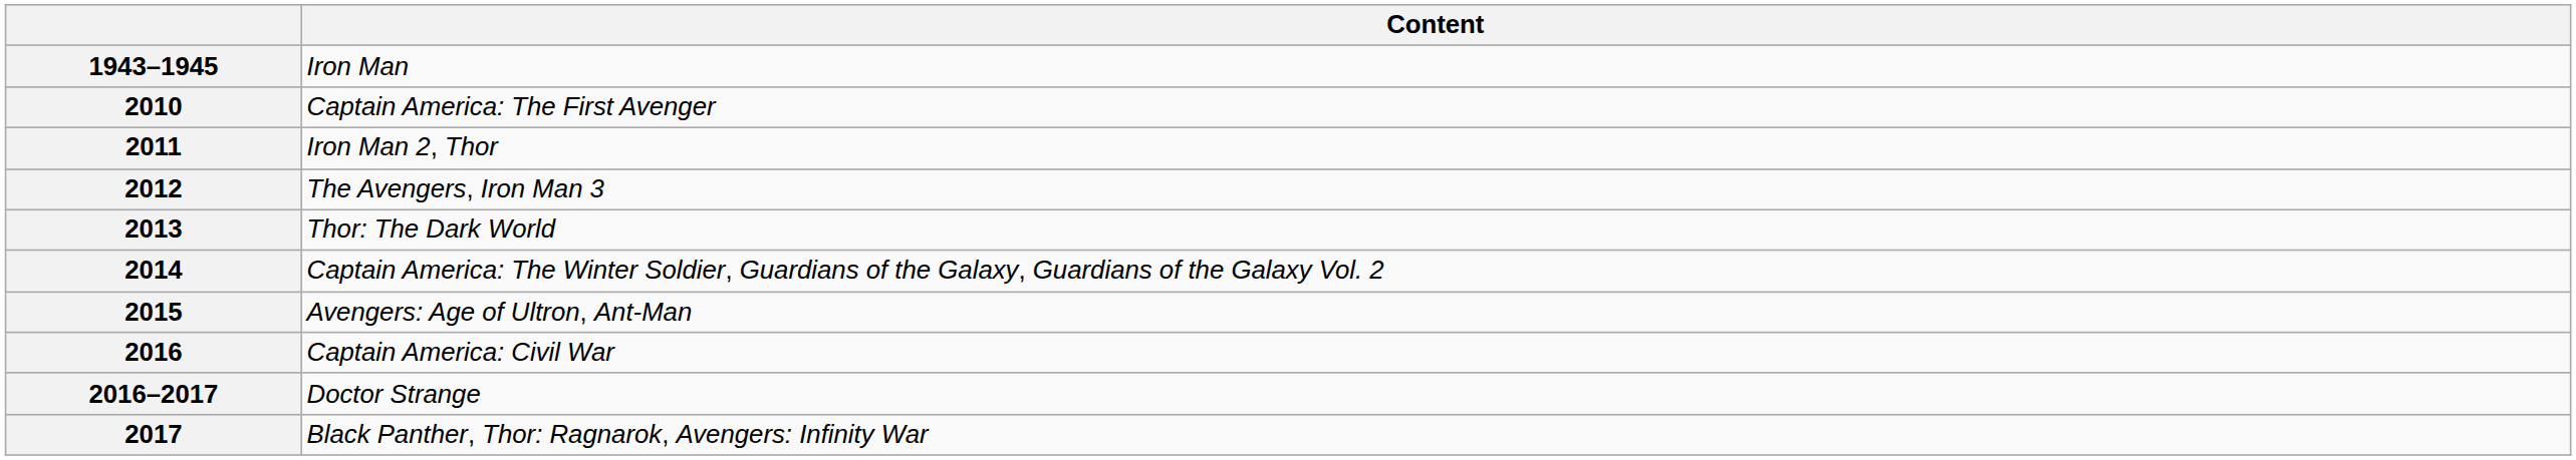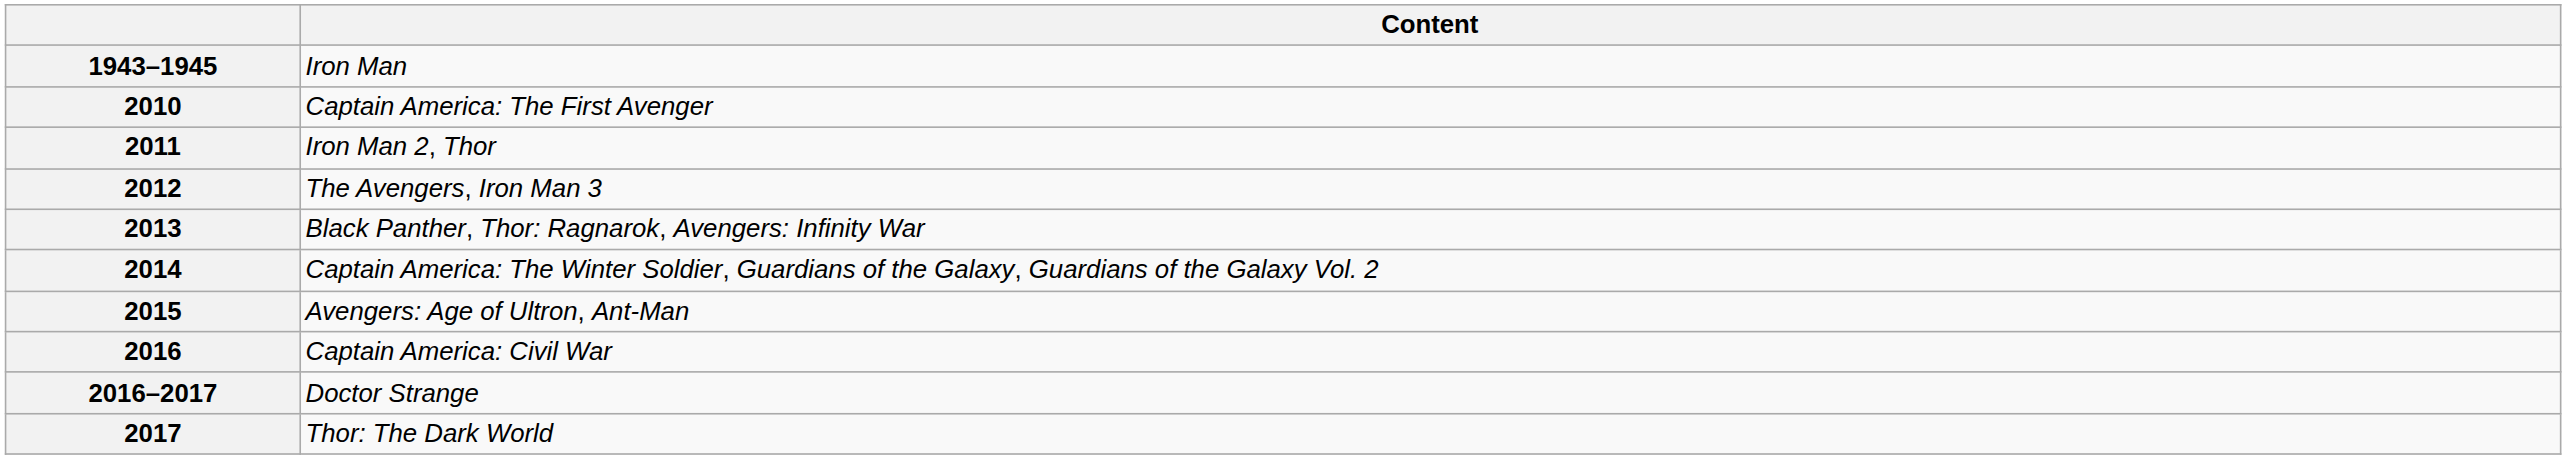2013 | Content: Thor: The Dark World -> Black Panther, Thor: Ragnarok, Avengers: Infinity War
2017 | Content: Black Panther, Thor: Ragnarok, Avengers: Infinity War -> Thor: The Dark World
